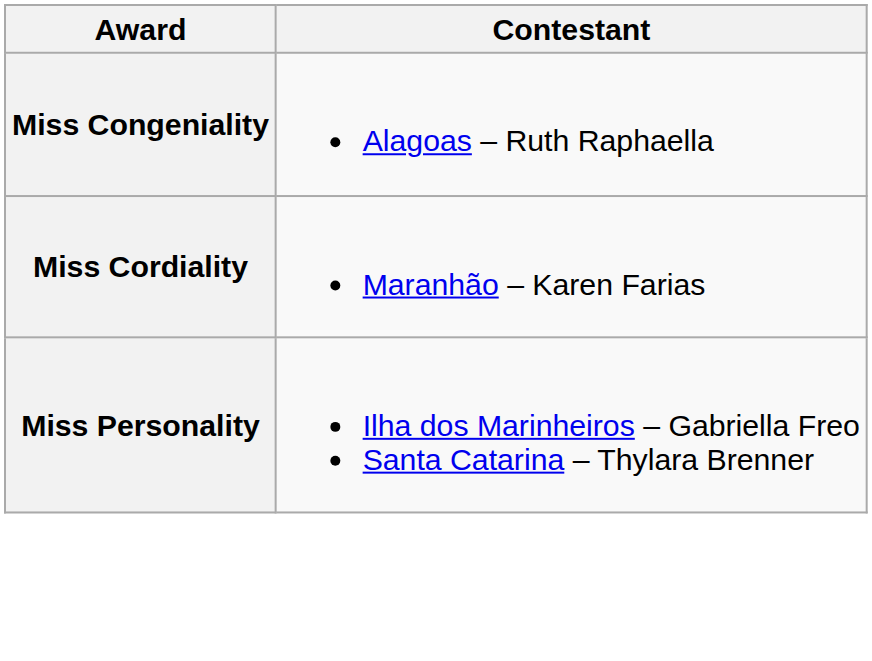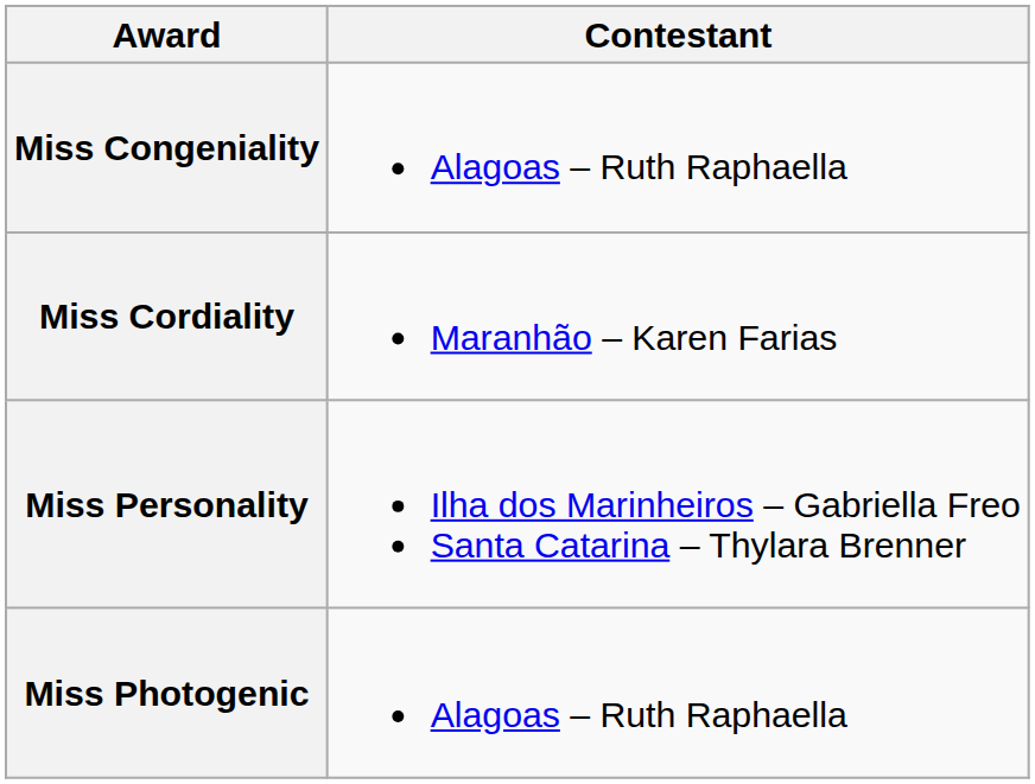+ row: Miss Photogenic | Alagoas – Ruth Raphaella
